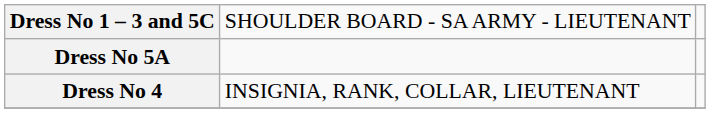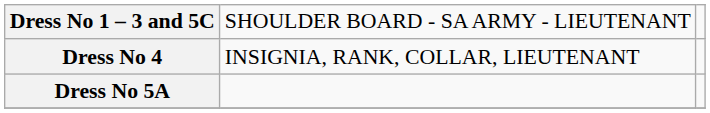rows swapped: Dress No 5A <-> Dress No 4
